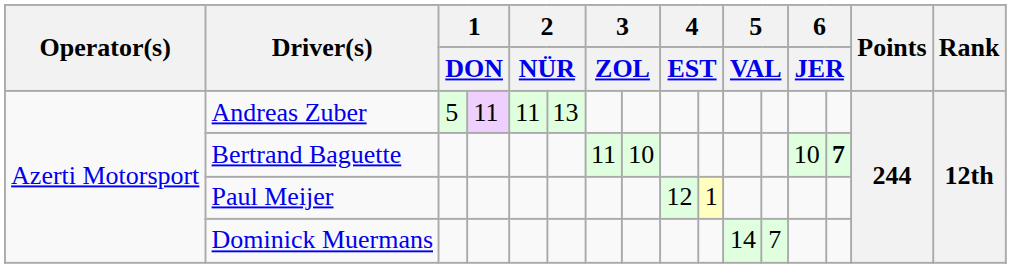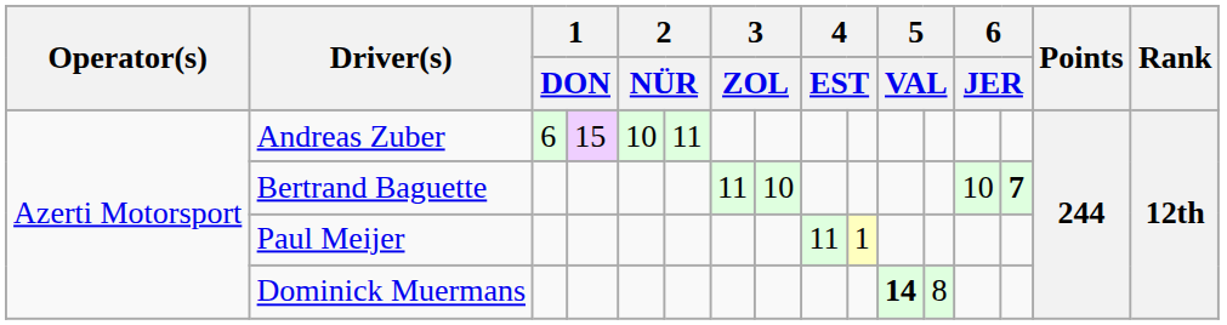Andreas Zuber | column 3: 5 -> 6
Andreas Zuber | column 4: 11 -> 15
Andreas Zuber | column 5: 11 -> 10
Andreas Zuber | column 6: 13 -> 11
Paul Meijer | column 9: 12 -> 11
Dominick Muermans | column 11: normal -> bold
Dominick Muermans | column 12: 7 -> 8
